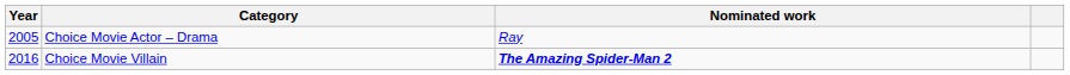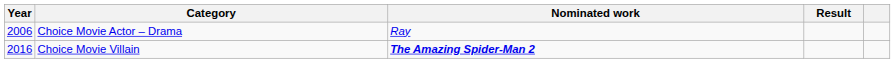+ column: Result
Choice Movie Actor – Drama | Year: 2005 -> 2006
